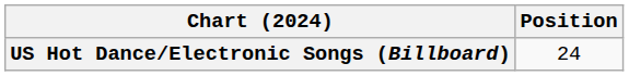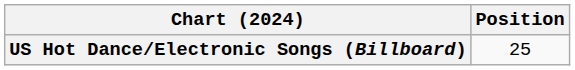US Hot Dance/Electronic Songs (Billboard) | Position: 24 -> 25
